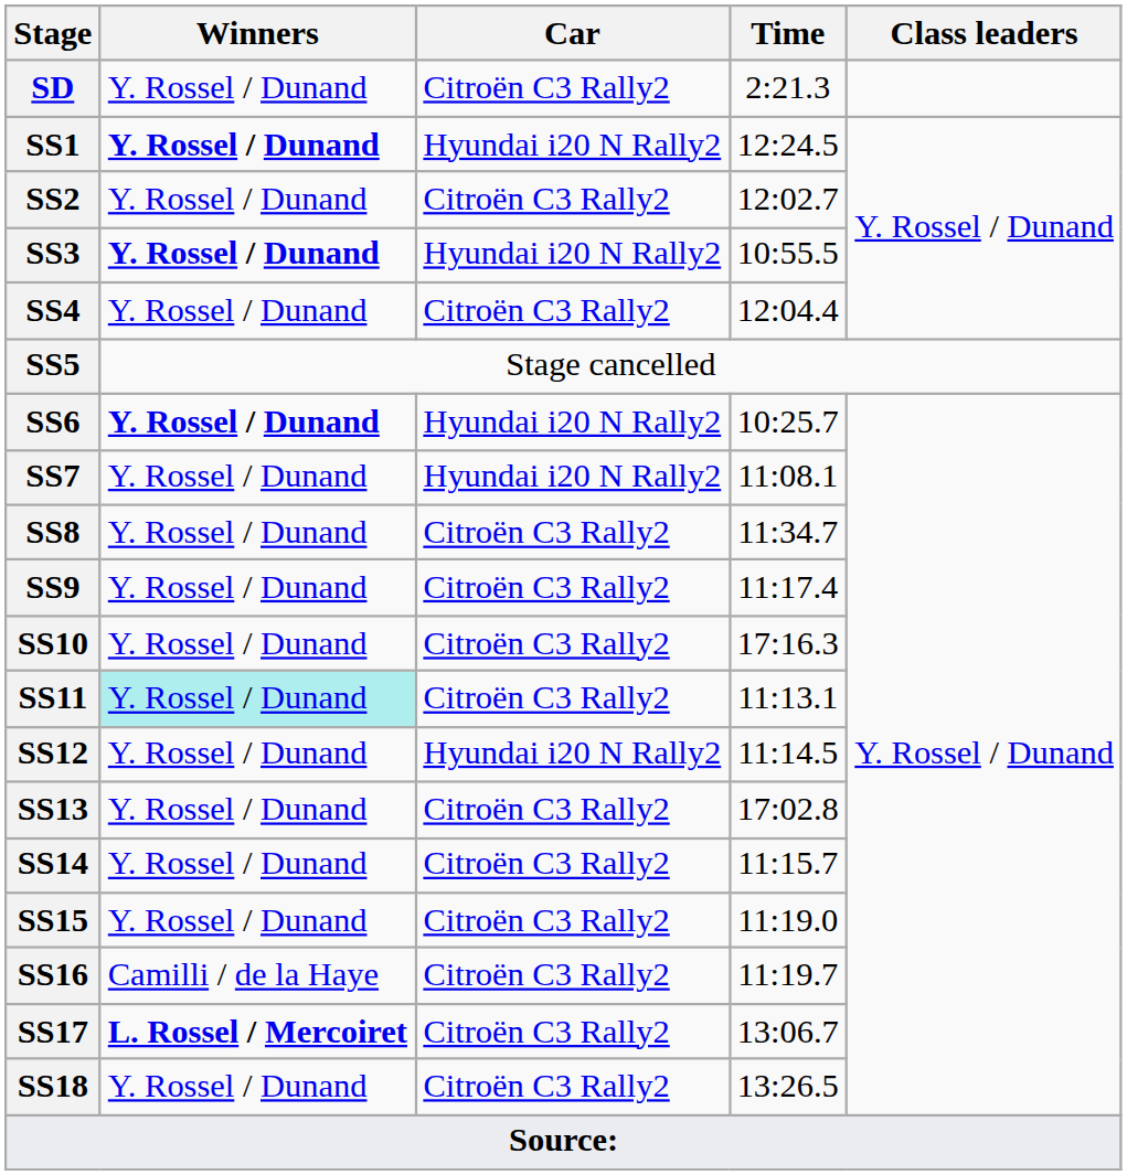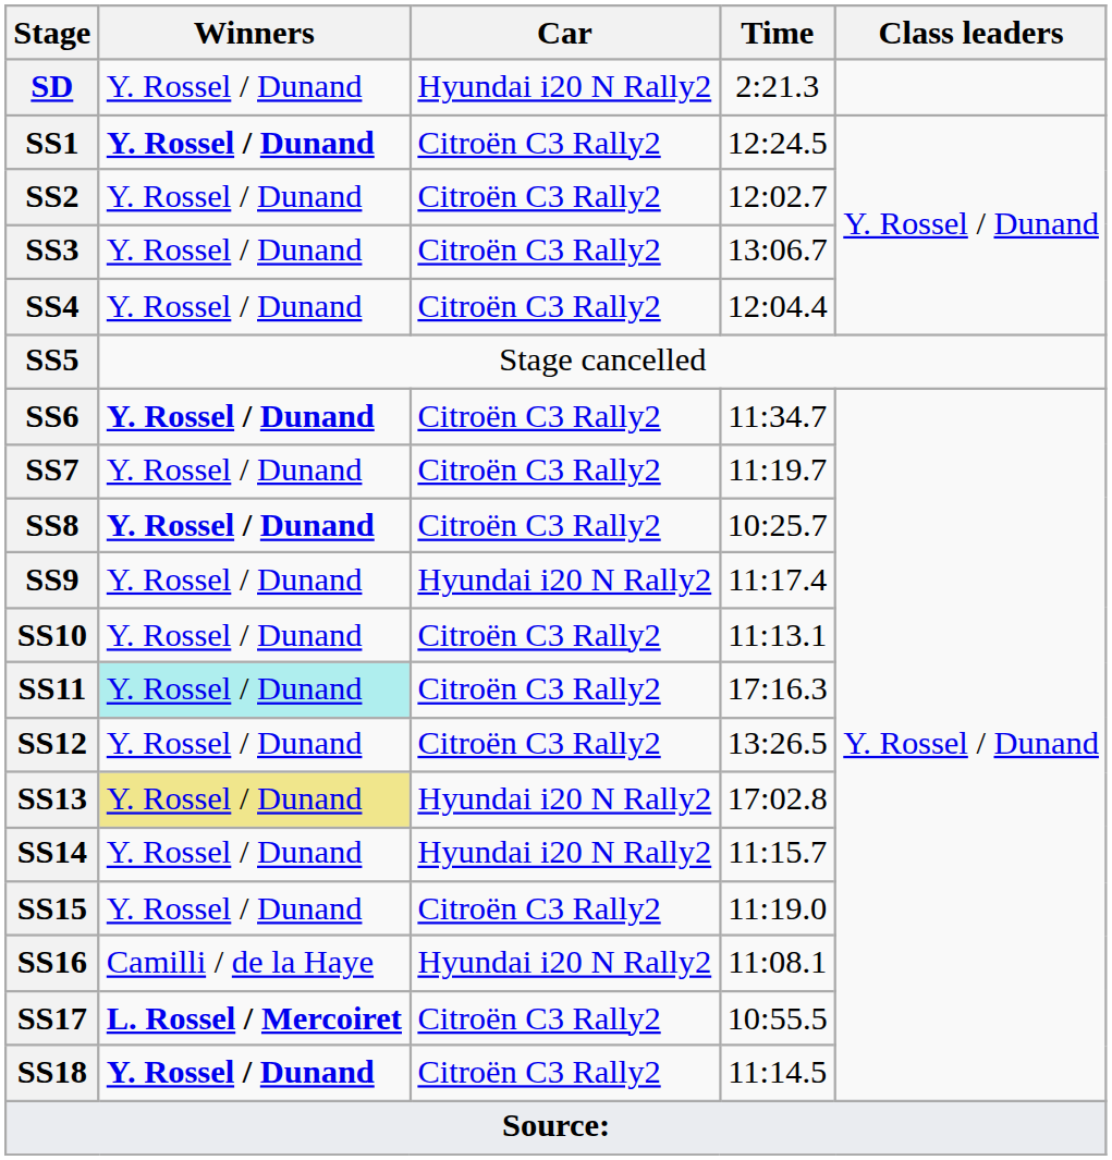SD | Car: Citroën C3 Rally2 -> Hyundai i20 N Rally2
SS1 | Car: Hyundai i20 N Rally2 -> Citroën C3 Rally2
SS3 | Winners: bold -> normal
SS3 | Car: Hyundai i20 N Rally2 -> Citroën C3 Rally2
SS3 | Time: 10:55.5 -> 13:06.7
SS6 | Car: Hyundai i20 N Rally2 -> Citroën C3 Rally2
SS6 | Time: 10:25.7 -> 11:34.7
SS7 | Car: Hyundai i20 N Rally2 -> Citroën C3 Rally2
SS7 | Time: 11:08.1 -> 11:19.7
SS8 | Winners: normal -> bold
SS8 | Time: 11:34.7 -> 10:25.7
SS9 | Car: Citroën C3 Rally2 -> Hyundai i20 N Rally2
SS10 | Time: 17:16.3 -> 11:13.1
SS11 | Time: 11:13.1 -> 17:16.3
SS12 | Car: Hyundai i20 N Rally2 -> Citroën C3 Rally2
SS12 | Time: 11:14.5 -> 13:26.5
SS13 | Winners: no background -> khaki background
SS13 | Car: Citroën C3 Rally2 -> Hyundai i20 N Rally2
SS14 | Car: Citroën C3 Rally2 -> Hyundai i20 N Rally2
SS16 | Car: Citroën C3 Rally2 -> Hyundai i20 N Rally2
SS16 | Time: 11:19.7 -> 11:08.1
SS17 | Time: 13:06.7 -> 10:55.5
SS18 | Winners: normal -> bold
SS18 | Time: 13:26.5 -> 11:14.5
